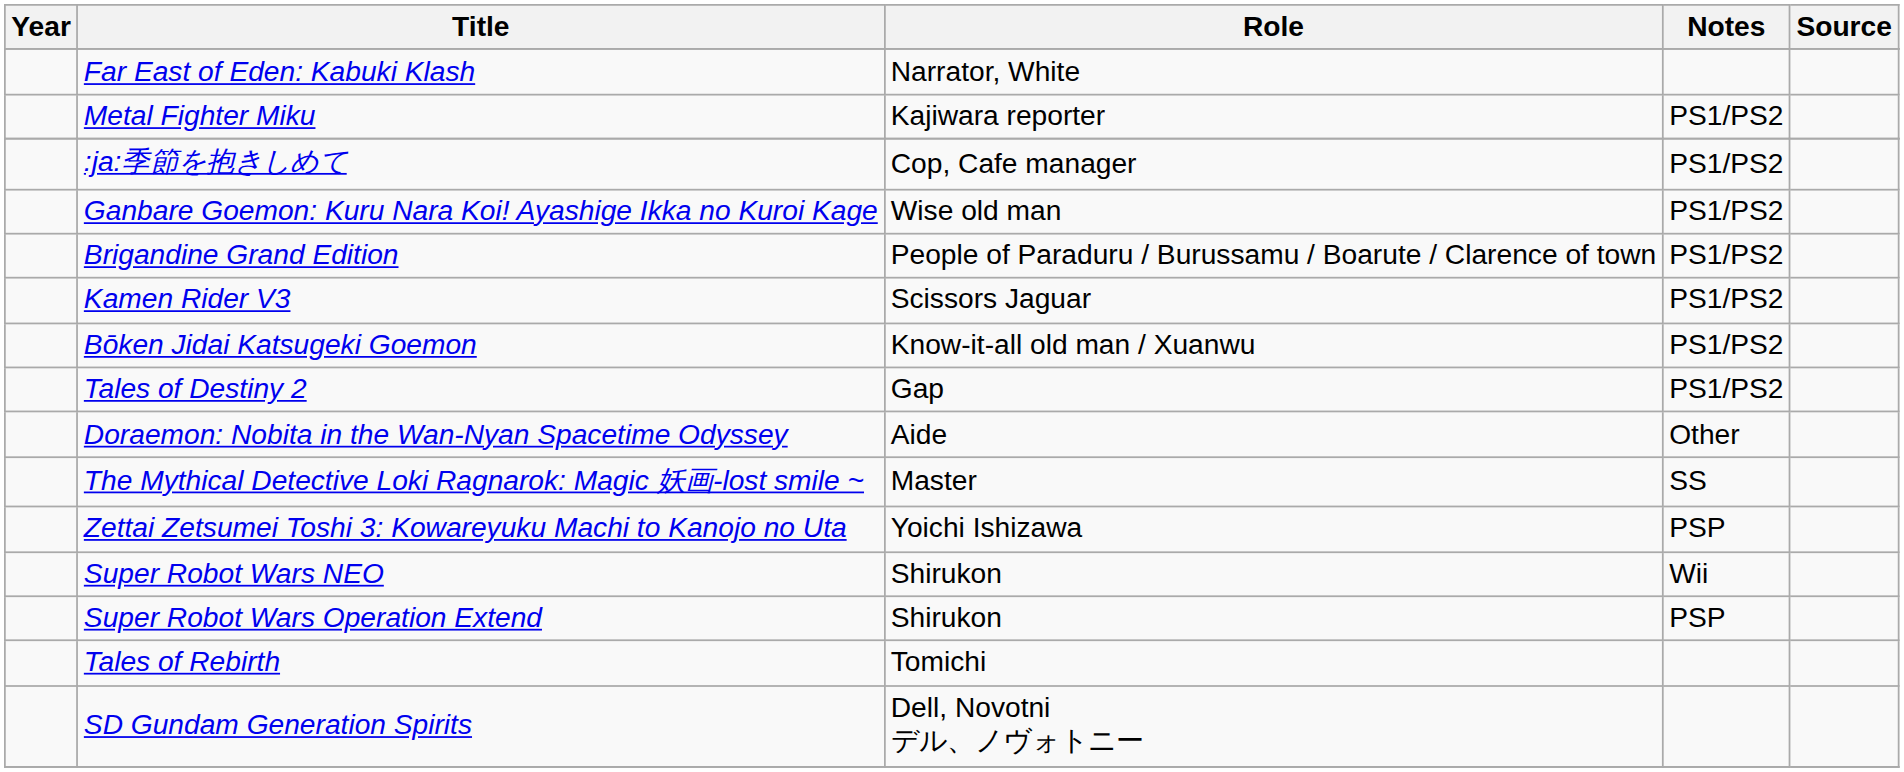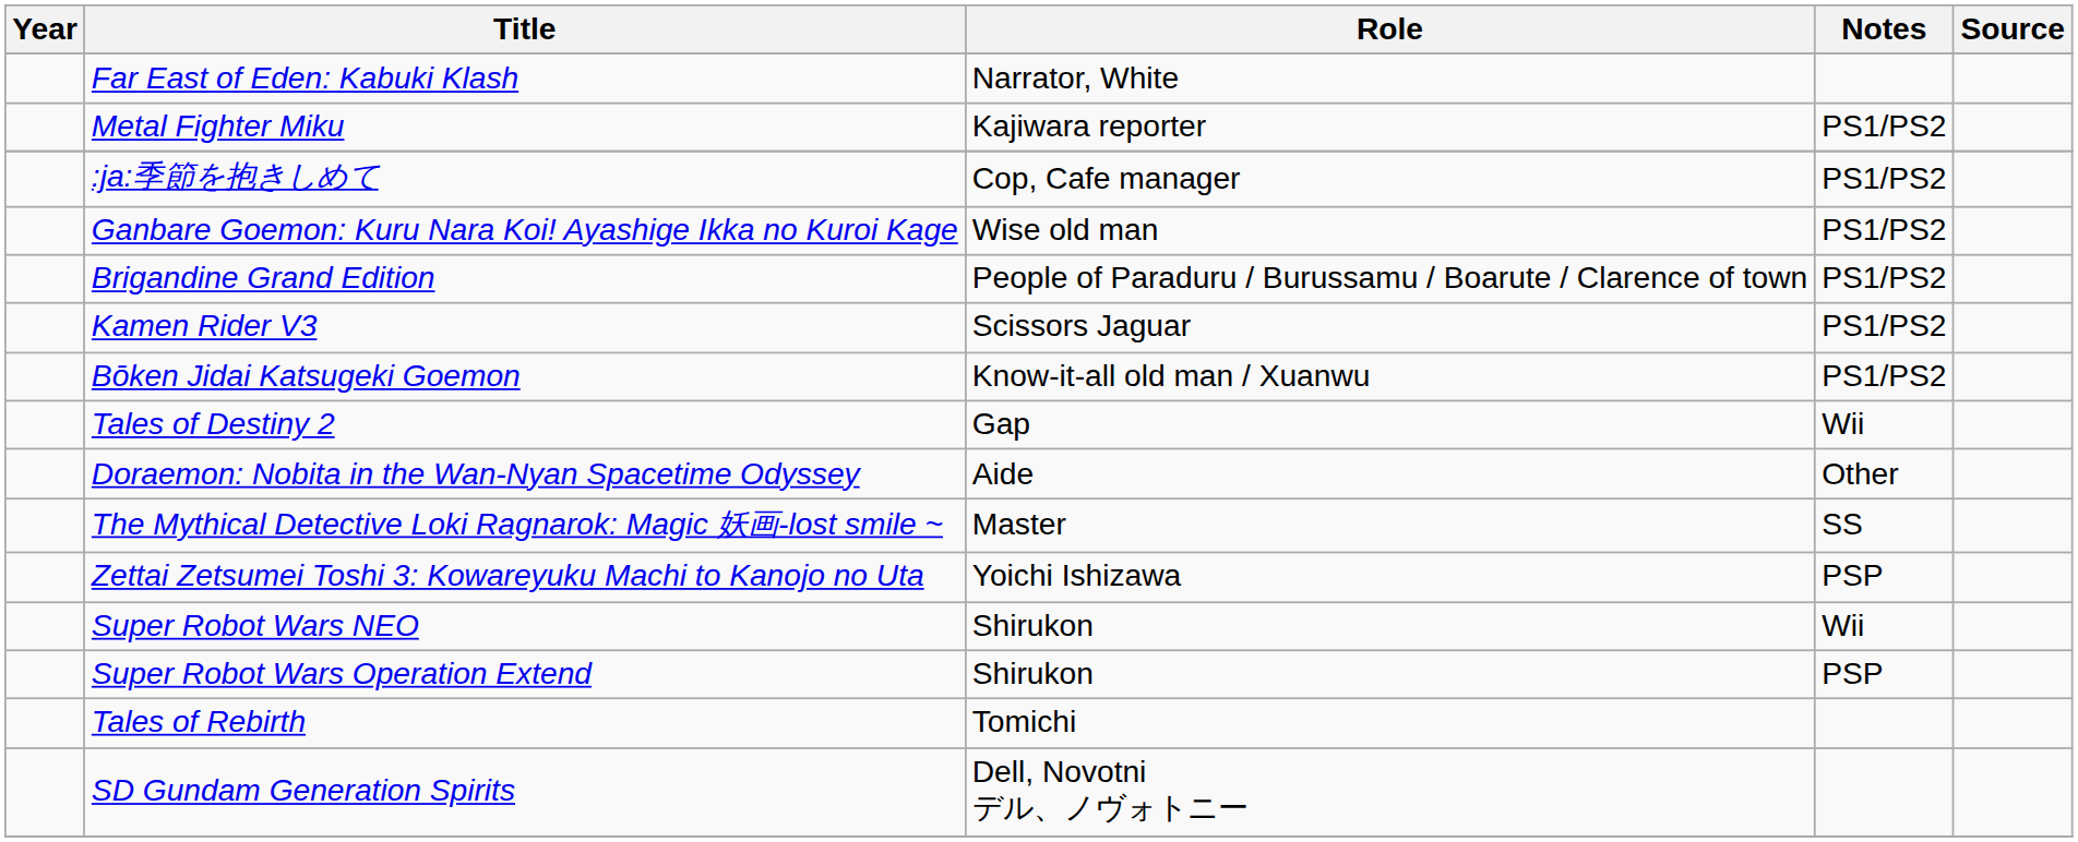Tales of Destiny 2 | Notes: PS1/PS2 -> Wii
